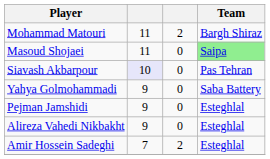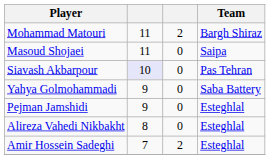Masoud Shojaei | Team: lightgreen background -> no background
Alireza Vahedi Nikbakht | column 2: 9 -> 8
